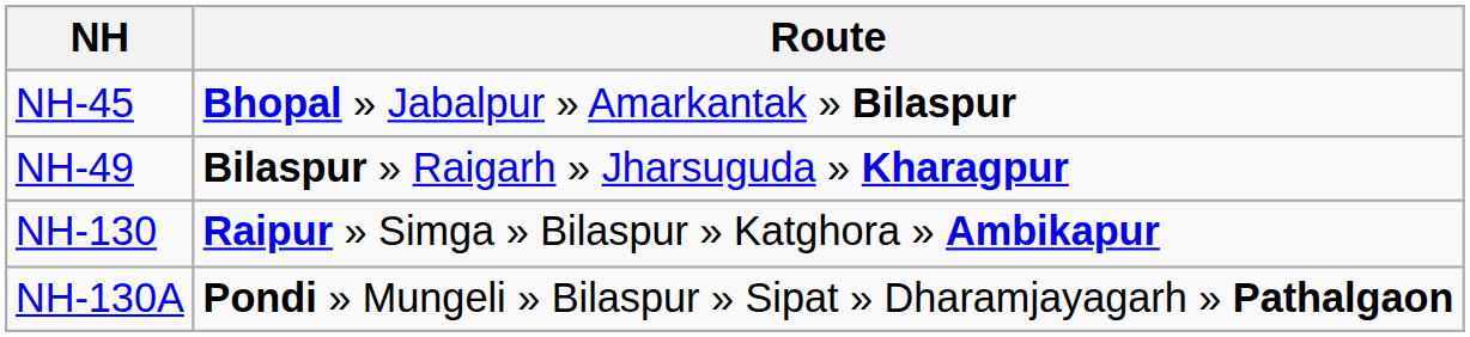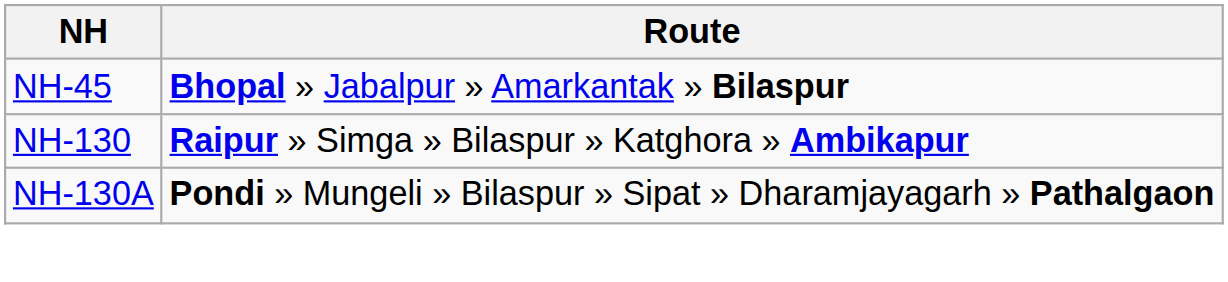- row: NH-49 | Bilaspur » Raigarh » Jharsuguda » Kharagpur
